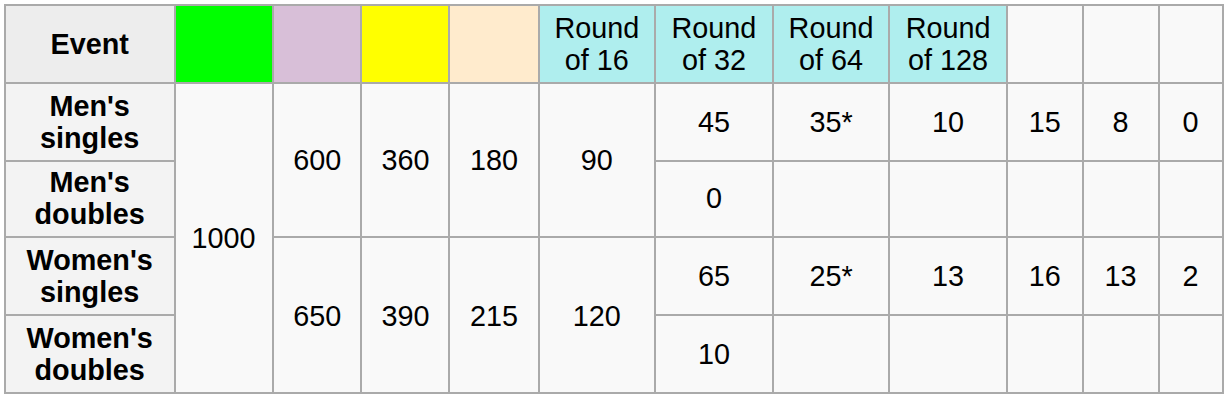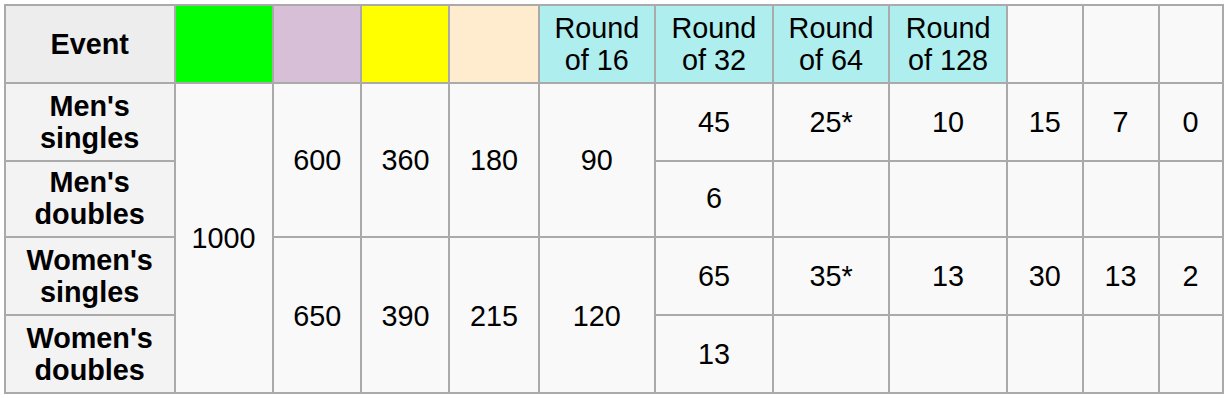Men's singles | column 8: 35* -> 25*
Men's singles | column 11: 8 -> 7
Men's doubles | column 7: 0 -> 6
Women's singles | column 8: 25* -> 35*
Women's singles | column 10: 16 -> 30
Women's doubles | column 7: 10 -> 13
